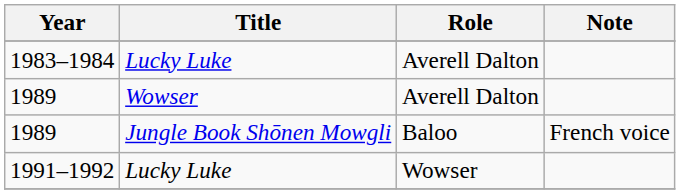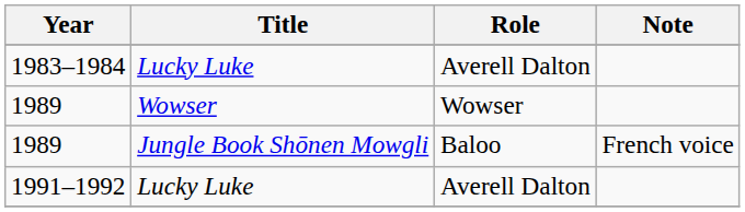1989 / Wowser | Role: Averell Dalton -> Wowser
1991–1992 | Role: Wowser -> Averell Dalton
